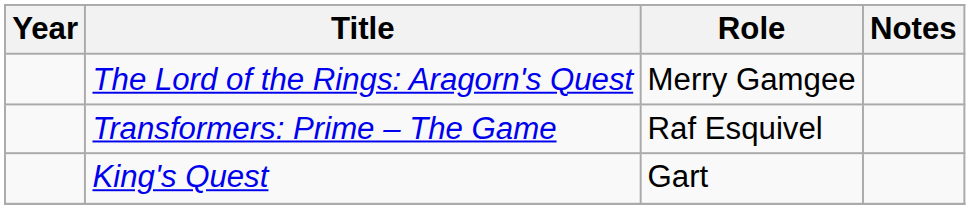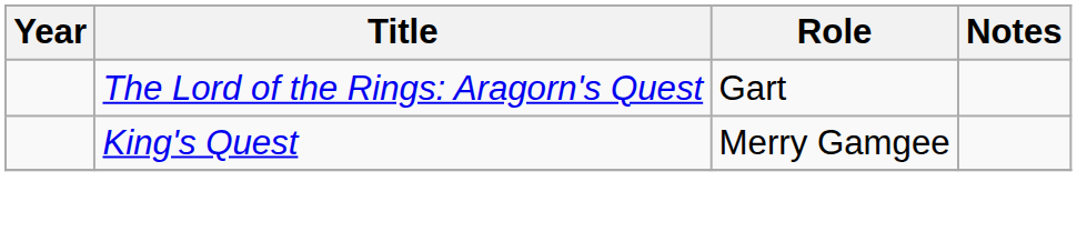The Lord of the Rings: Aragorn's Quest | Role: Merry Gamgee -> Gart
- row: Transformers: Prime – The Game | Raf Esquivel
King's Quest | Role: Gart -> Merry Gamgee
